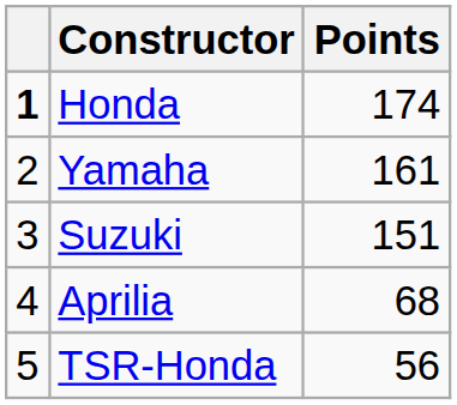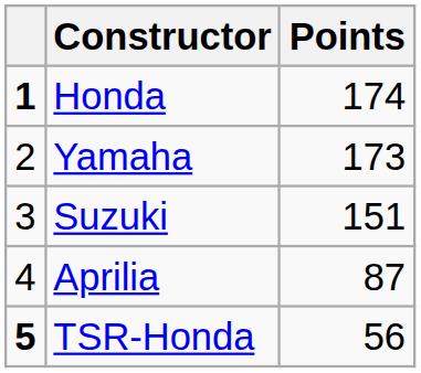Yamaha | Points: 161 -> 173
Aprilia | Points: 68 -> 87
TSR-Honda | column 1: normal -> bold
